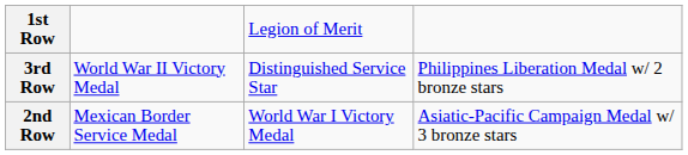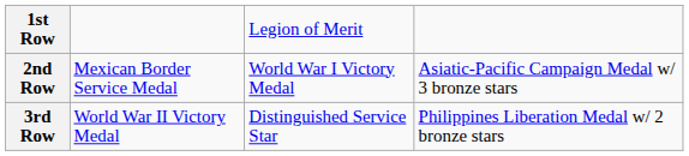rows swapped: 2nd Row <-> 3rd Row
